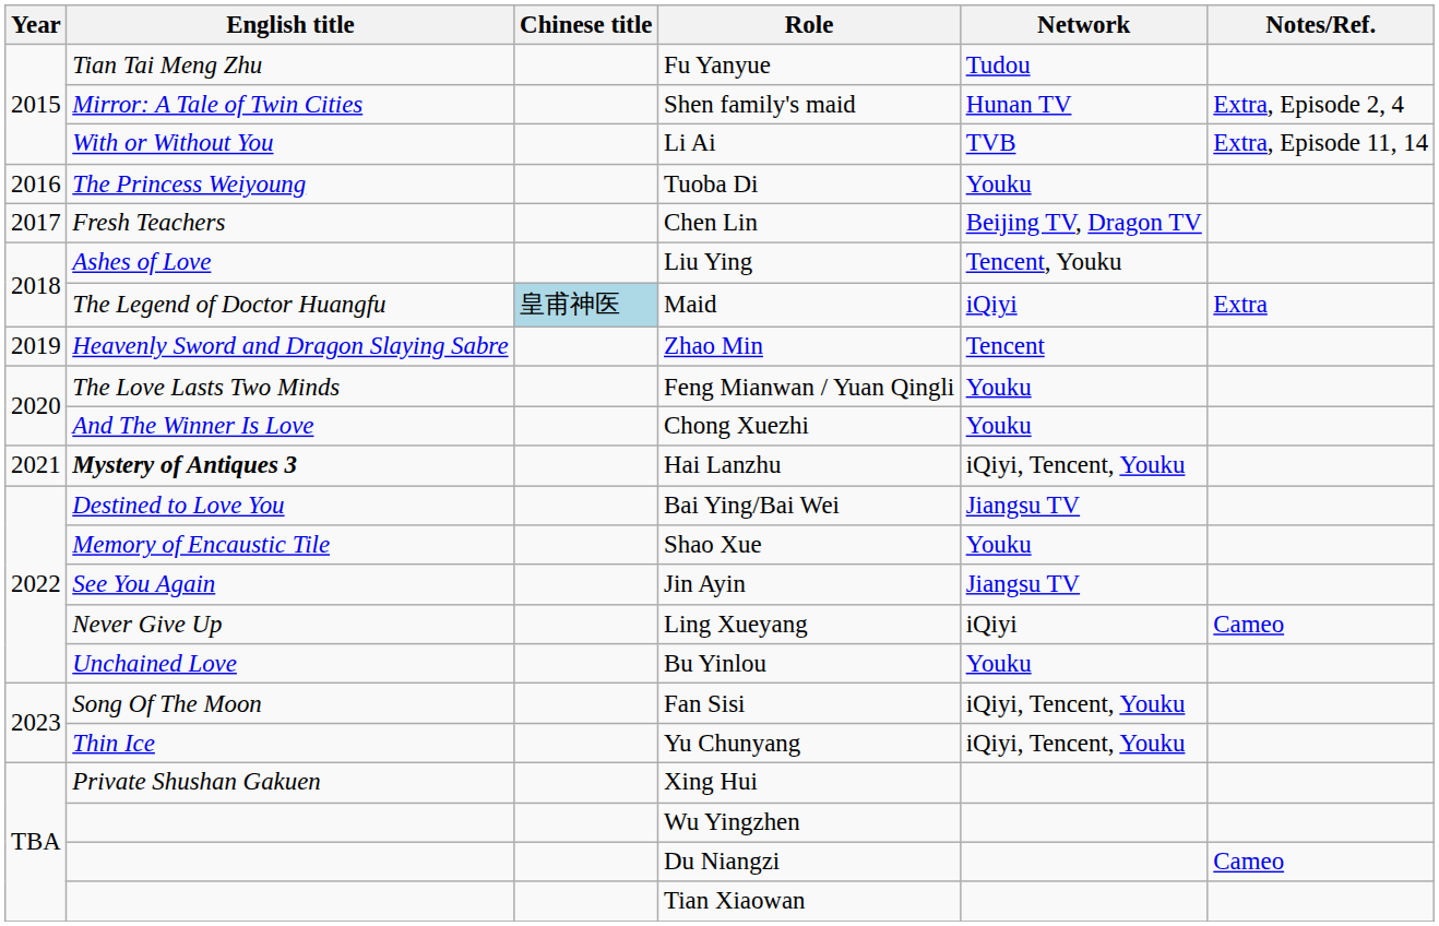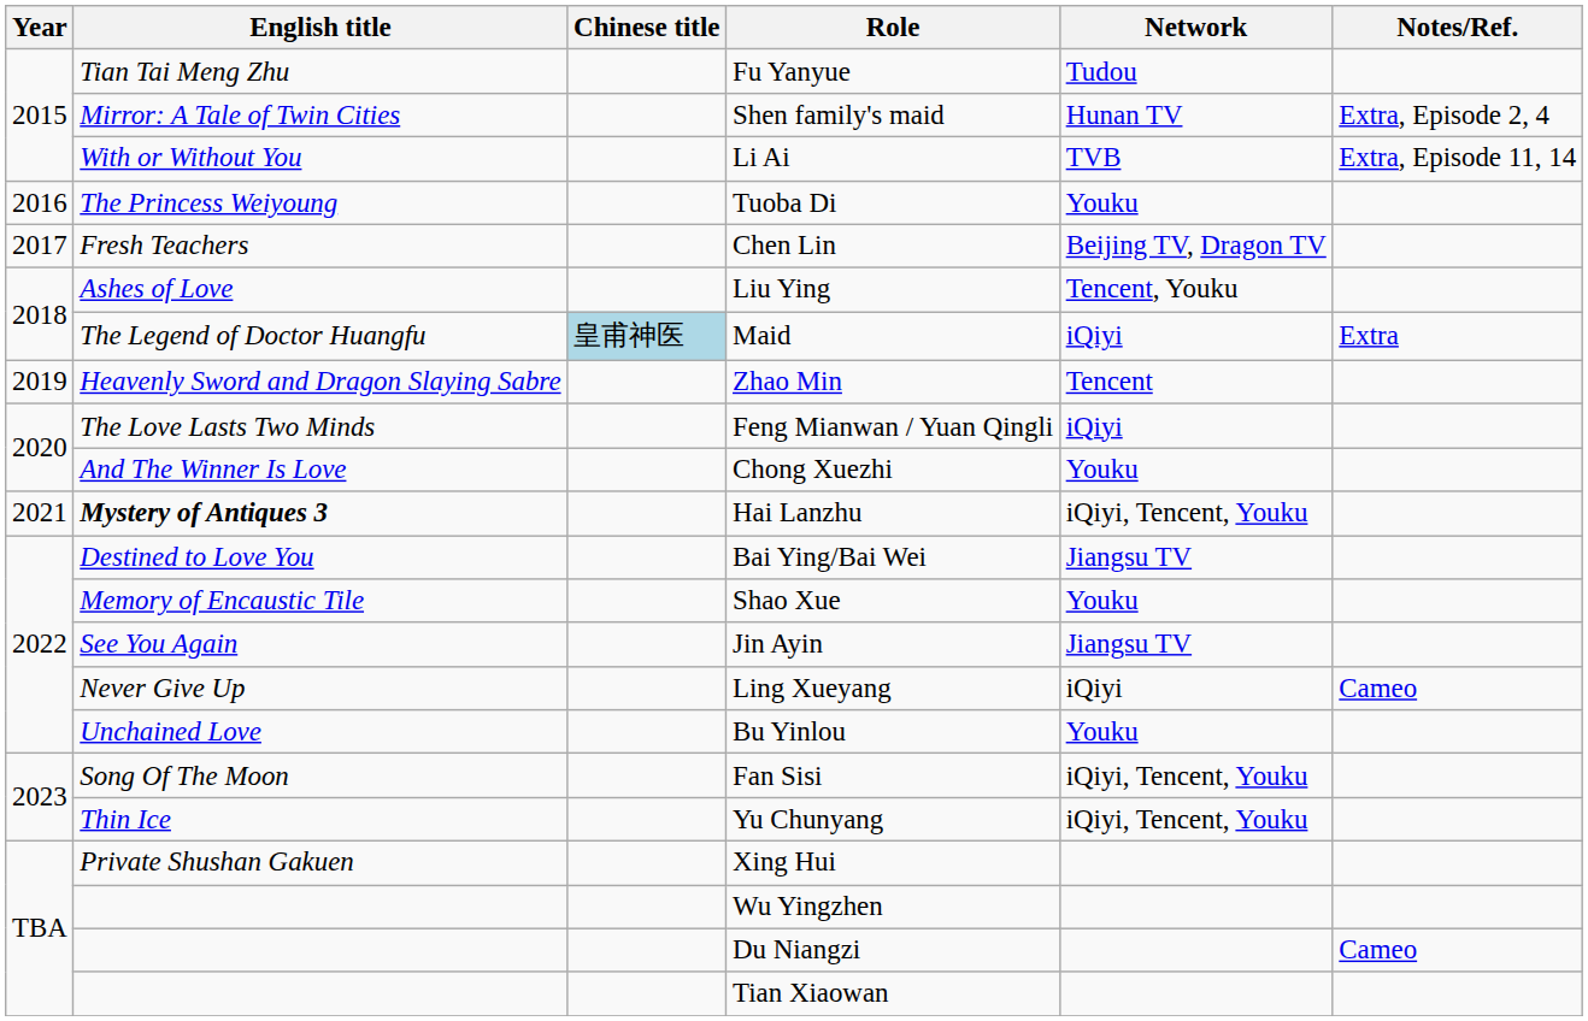Feng Mianwan / Yuan Qingli | Network: Youku -> iQiyi
